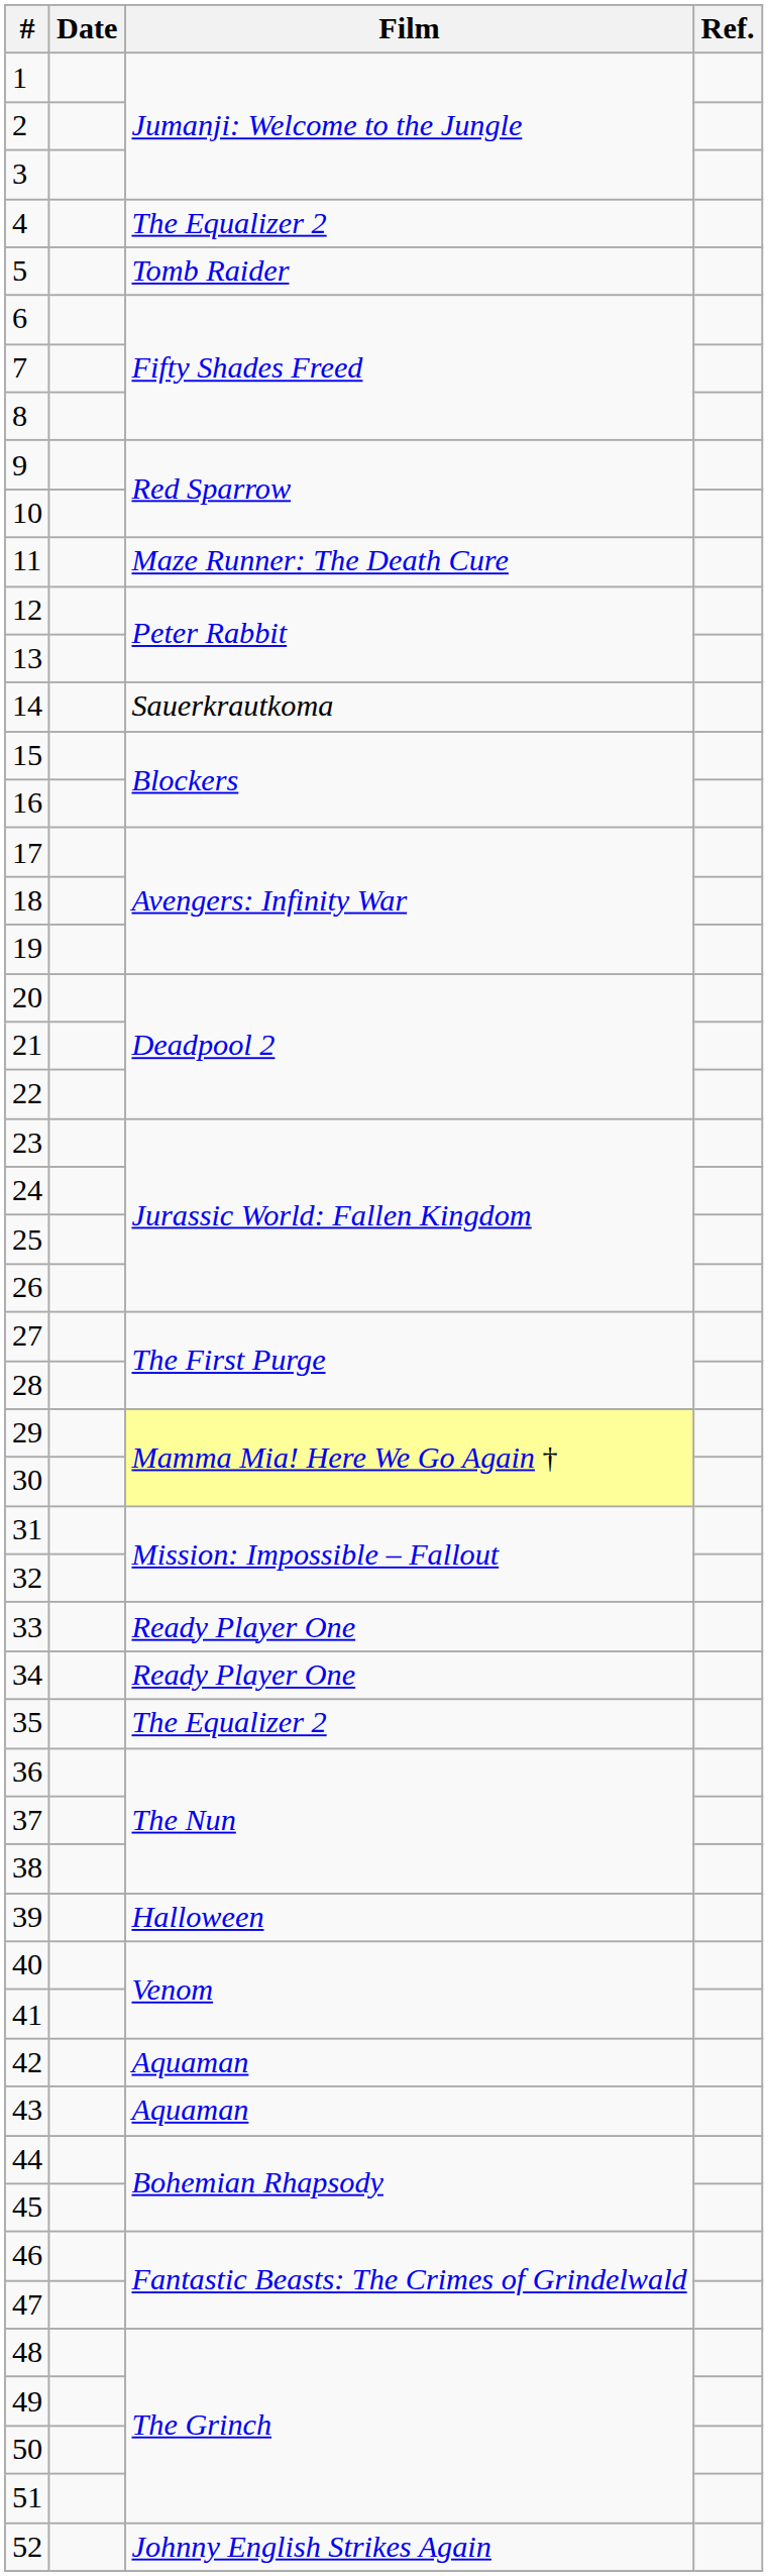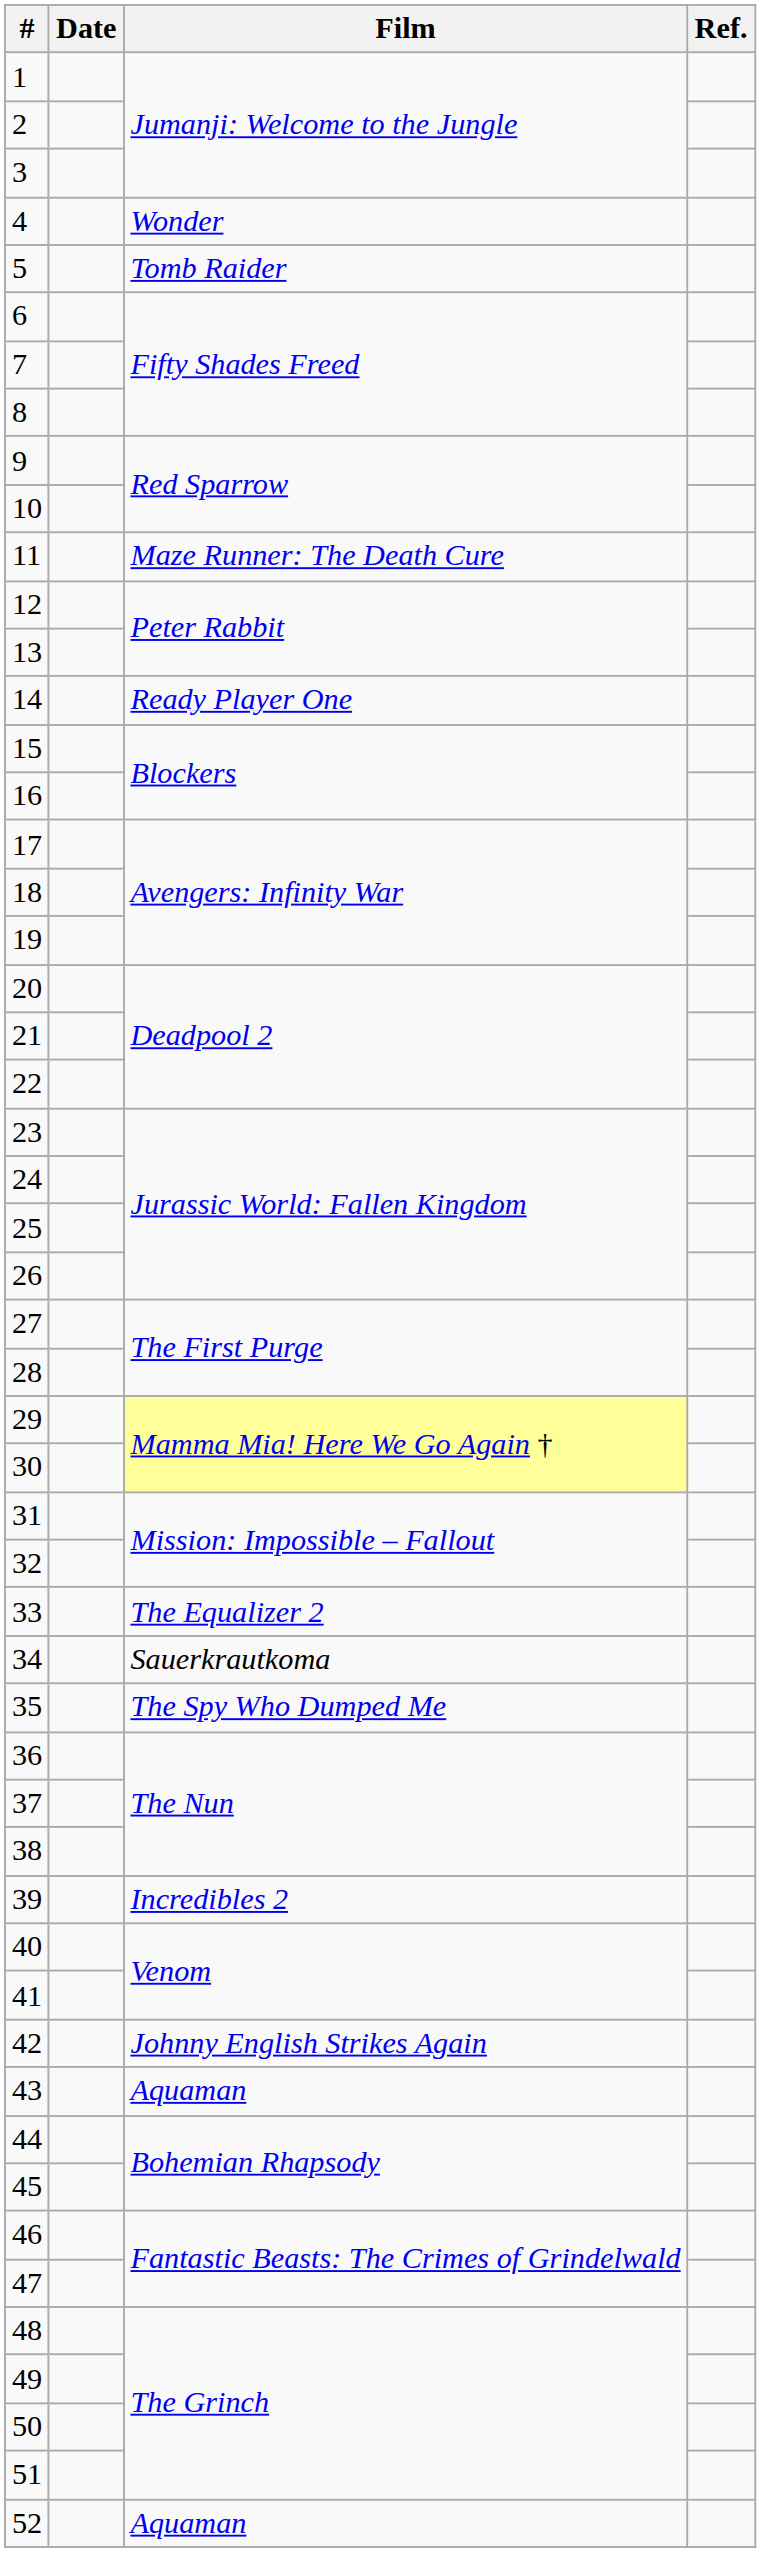4 | Film: The Equalizer 2 -> Wonder
14 | Film: Sauerkrautkoma -> Ready Player One
33 | Film: Ready Player One -> The Equalizer 2
34 | Film: Ready Player One -> Sauerkrautkoma
35 | Film: The Equalizer 2 -> The Spy Who Dumped Me
39 | Film: Halloween -> Incredibles 2
42 | Film: Aquaman -> Johnny English Strikes Again
52 | Film: Johnny English Strikes Again -> Aquaman
